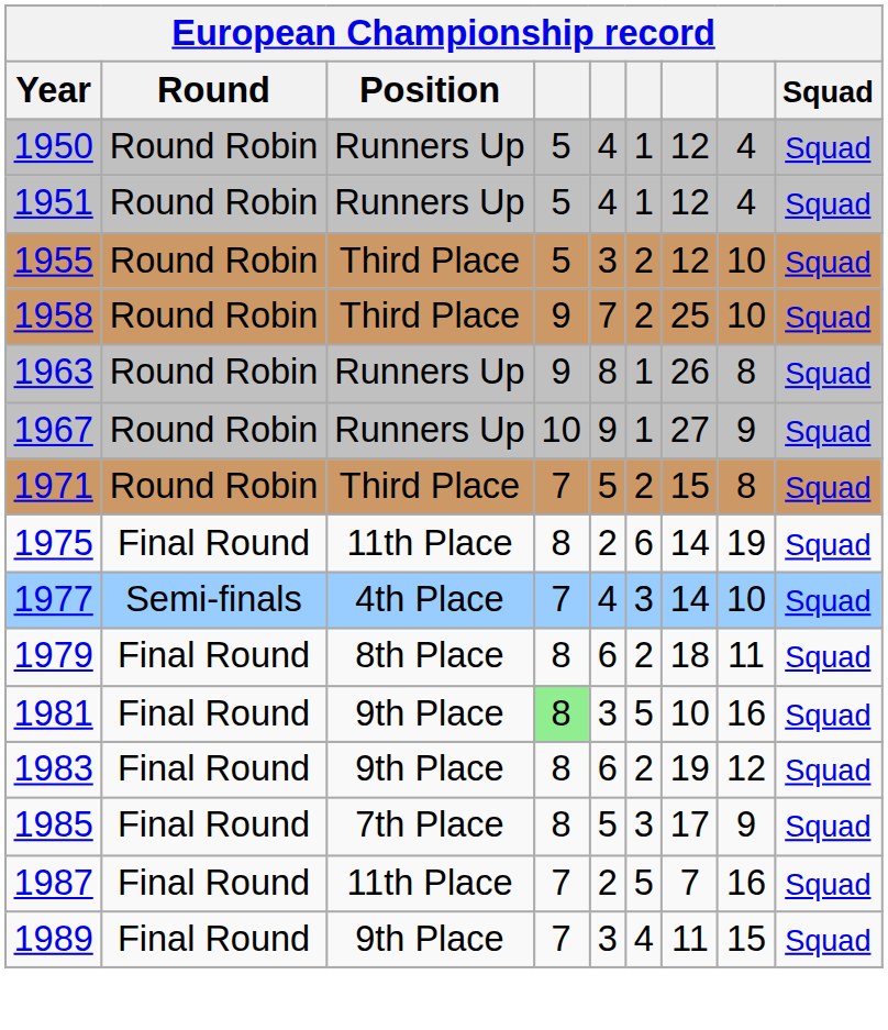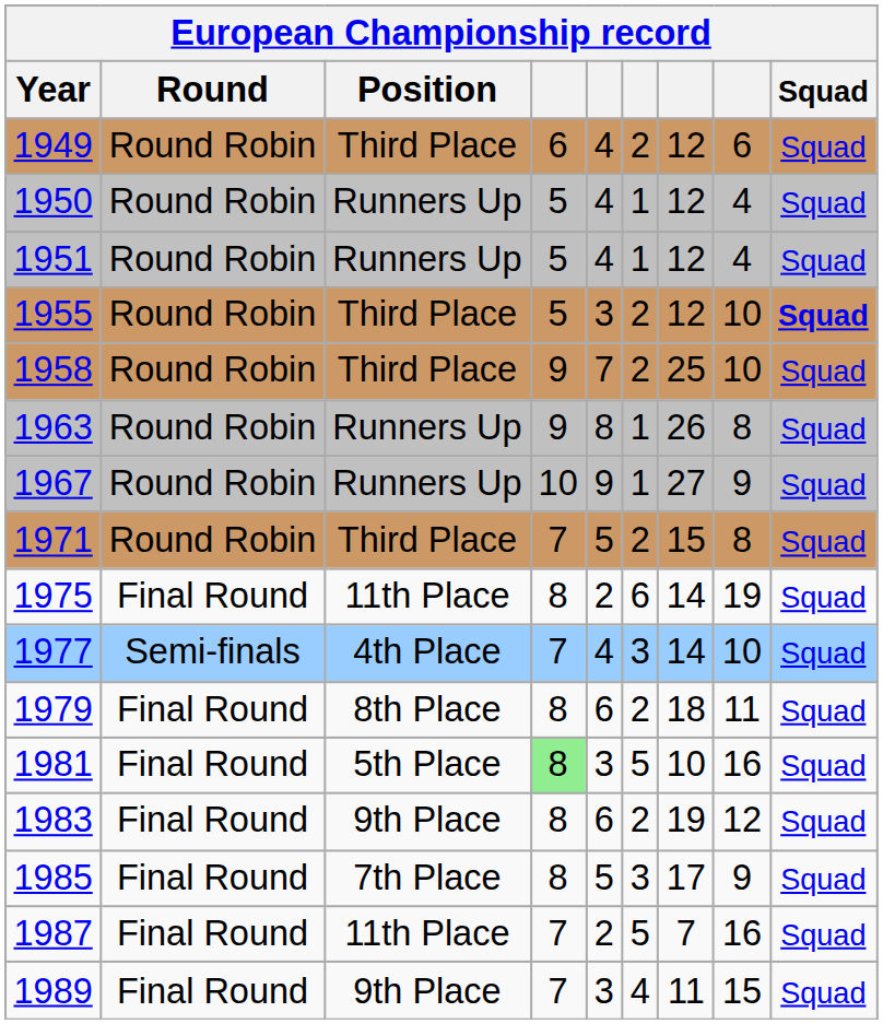+ row: 1949 | Round Robin | Third Place | 6 | 4 | 2 | 12 | 6 | Squad
1955 | Squad: normal -> bold
1981 | Position: 9th Place -> 5th Place
